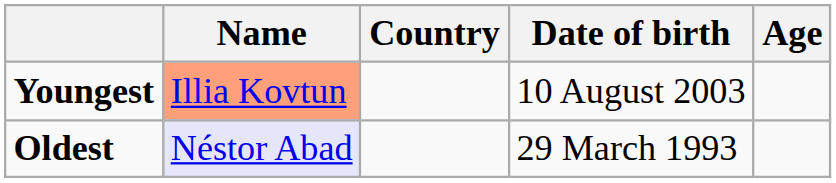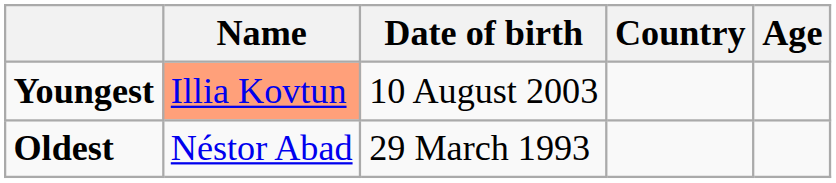columns swapped: Country <-> Date of birth
Oldest | Name: lavender background -> no background
